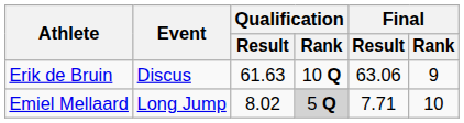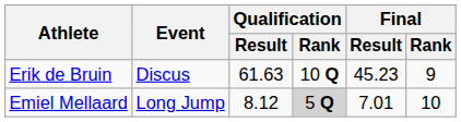Erik de Bruin | Final / Result: 63.06 -> 45.23
Emiel Mellaard | Qualification / Result: 8.02 -> 8.12
Emiel Mellaard | Final / Result: 7.71 -> 7.01
